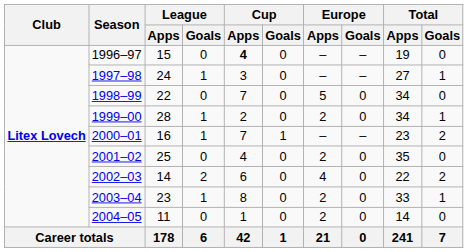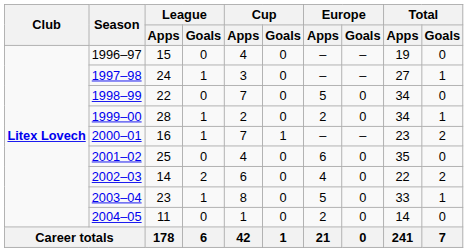1996–97 | Cup / Apps: bold -> normal
2001–02 | Europe / Apps: 2 -> 6
2003–04 | Europe / Apps: 2 -> 5
